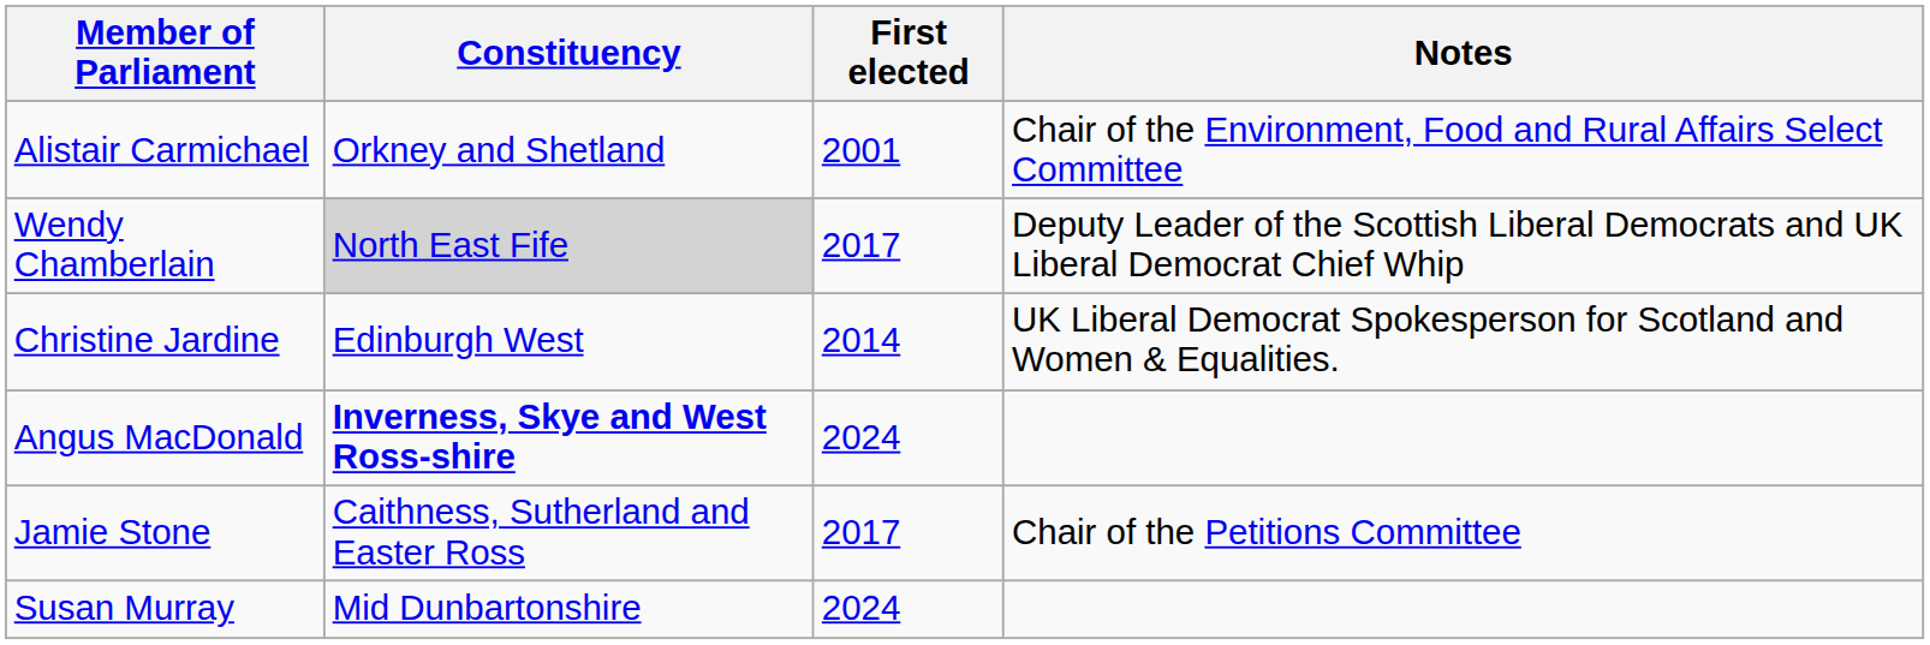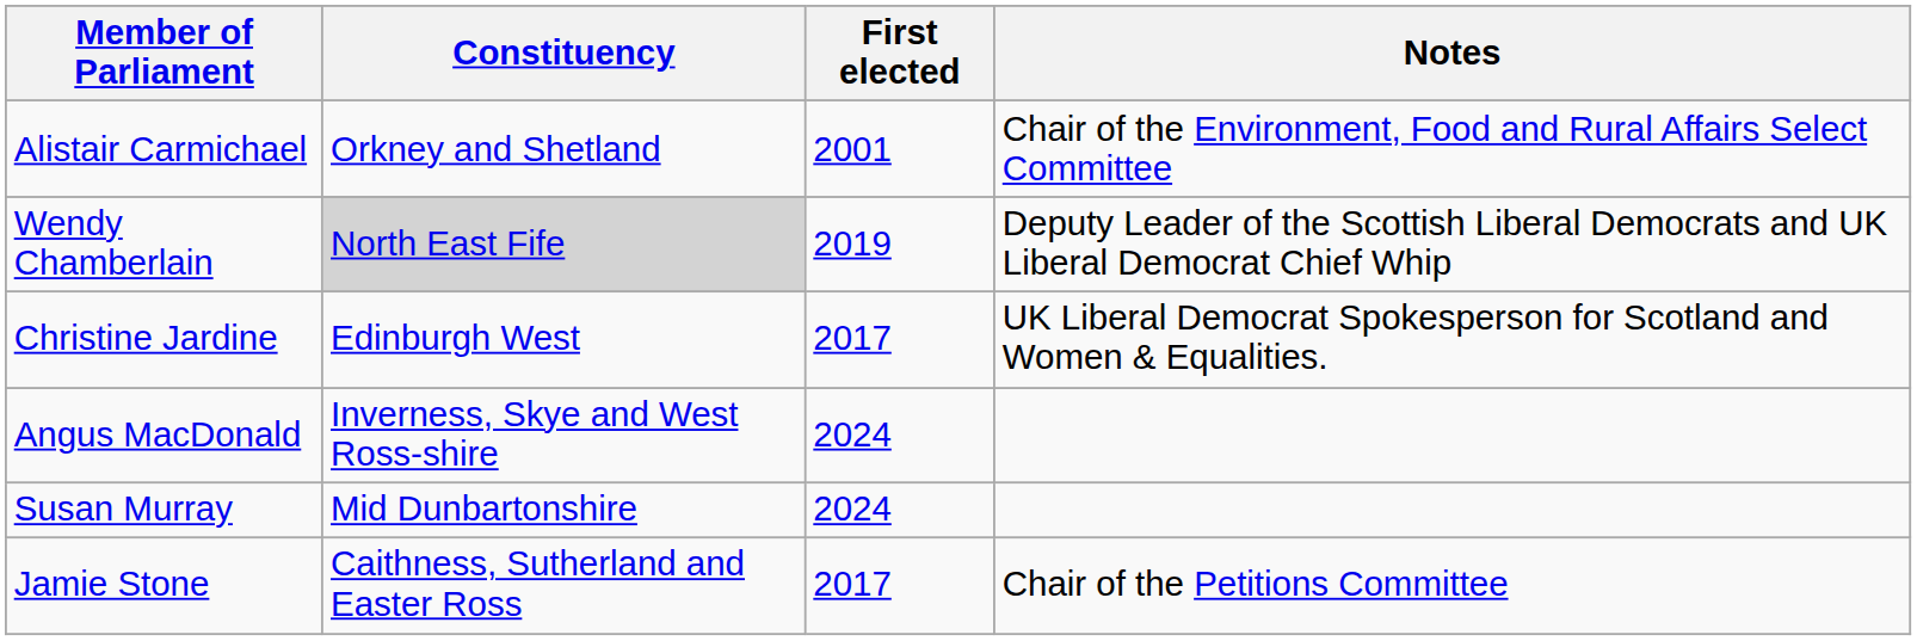Wendy Chamberlain | First elected: 2017 -> 2019
Christine Jardine | First elected: 2014 -> 2017
Angus MacDonald | Constituency: bold -> normal
rows swapped: Susan Murray <-> Jamie Stone
